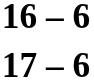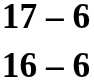rows swapped: 17 – 6 <-> 16 – 6
